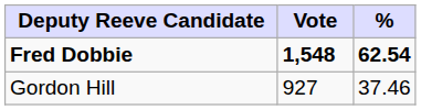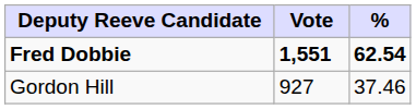Fred Dobbie | Vote: 1,548 -> 1,551
